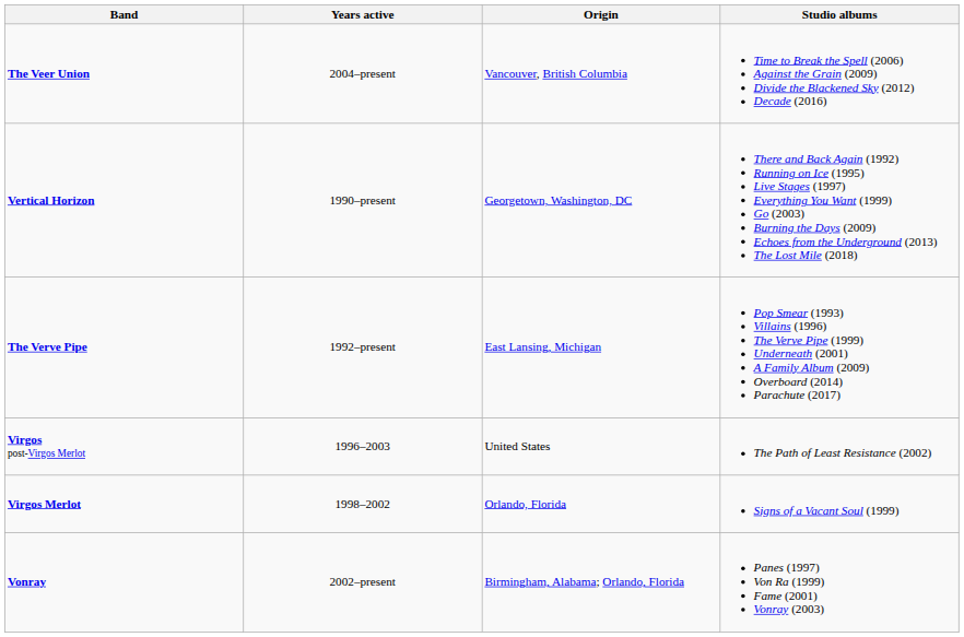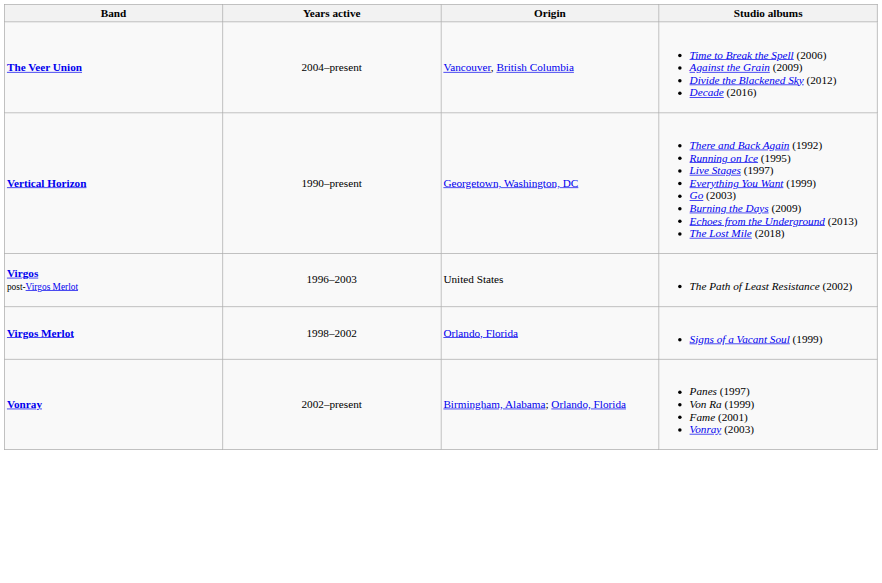- row: The Verve Pipe | 1992–present | East Lansing, Michigan | Pop Smear (1993) Villains (1996) The Verve Pipe (1999) Underneath (2001) A Family Album (2009) Overboard (2014) Parachute (2017)
